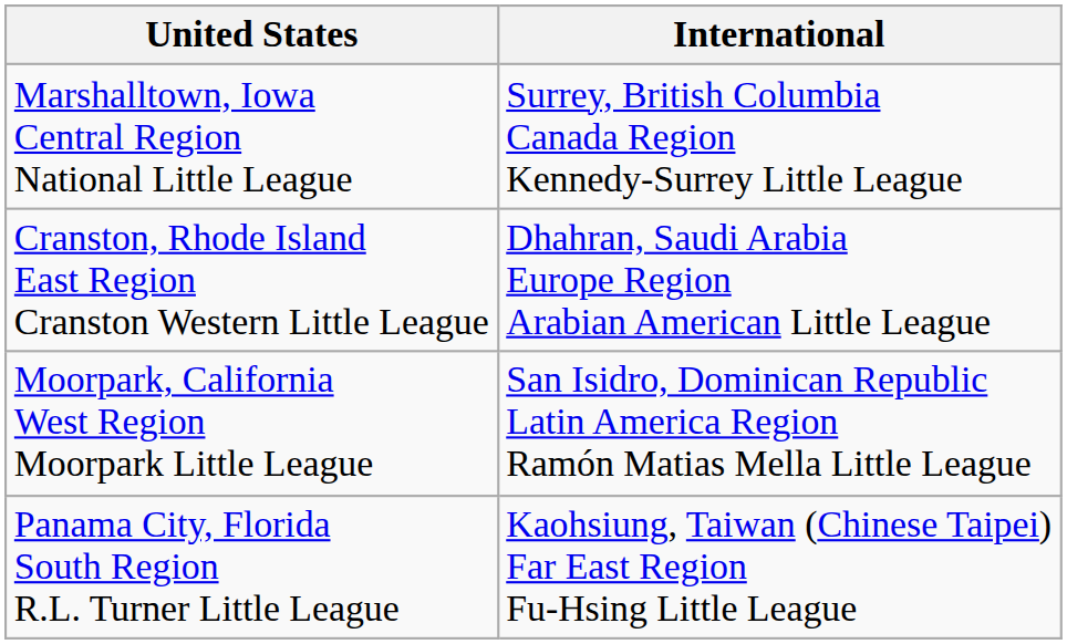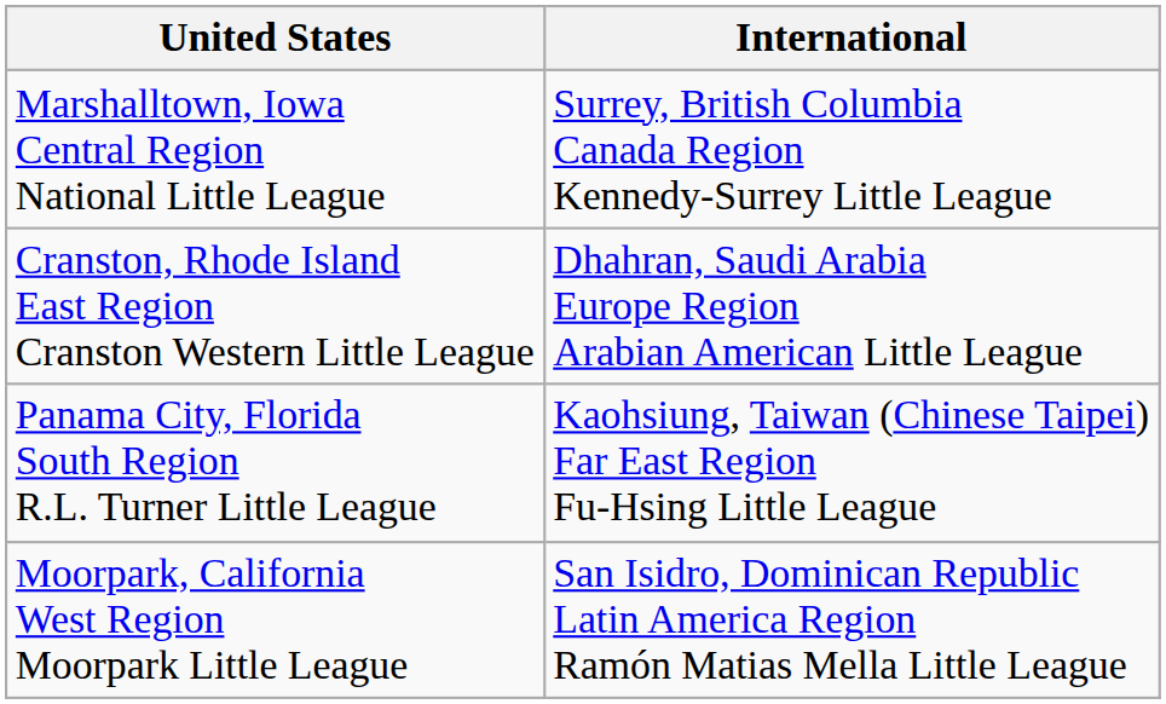rows swapped: Panama City, Florida South Region R.L. Turner Little League <-> Moorpark, California West Region Moorpark Little League
